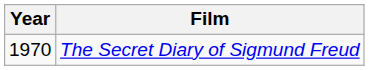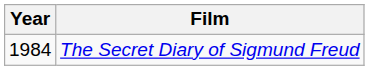The Secret Diary of Sigmund Freud | Year: 1970 -> 1984
